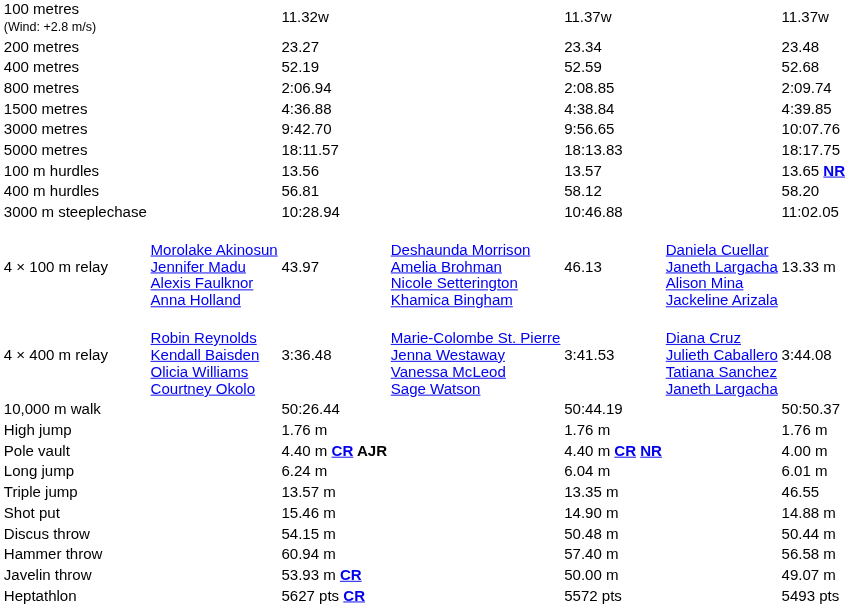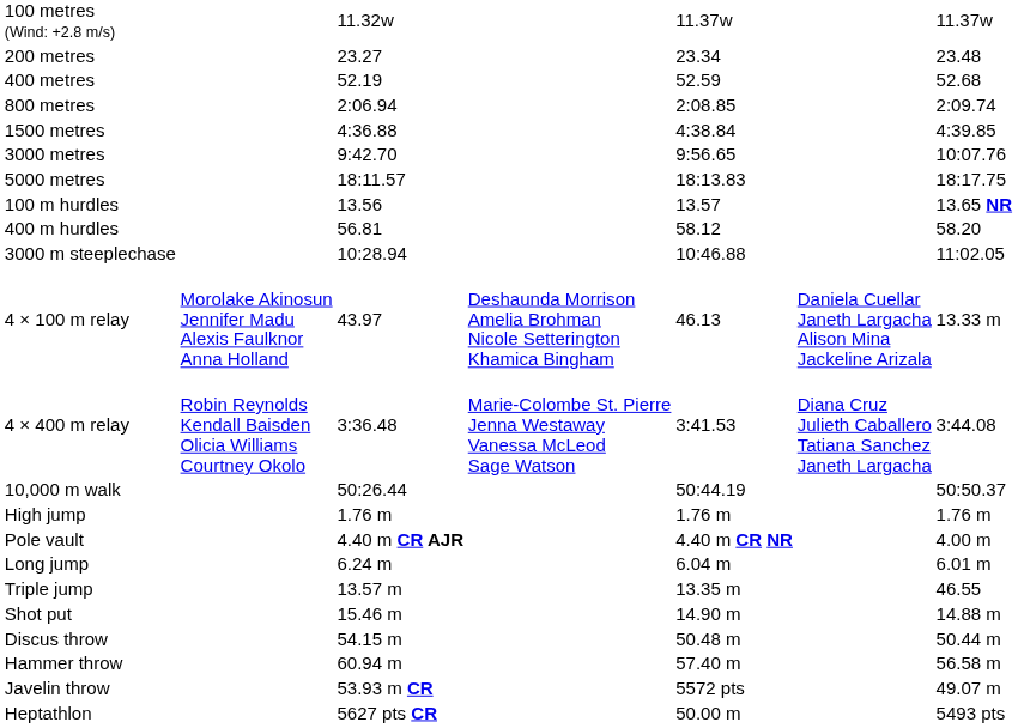Javelin throw | column 5: 50.00 m -> 5572 pts
Heptathlon | column 5: 5572 pts -> 50.00 m
